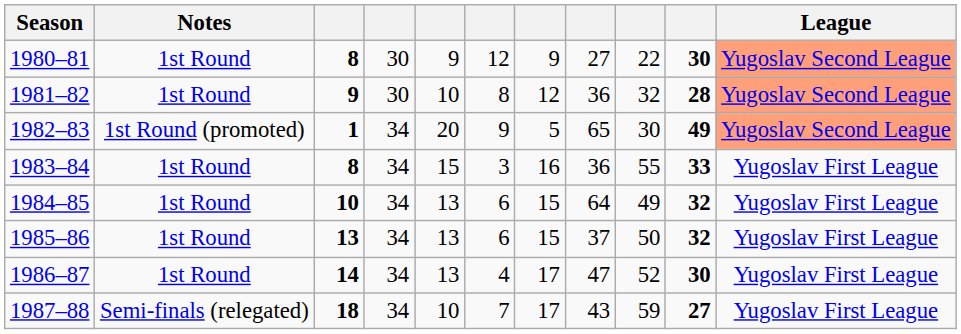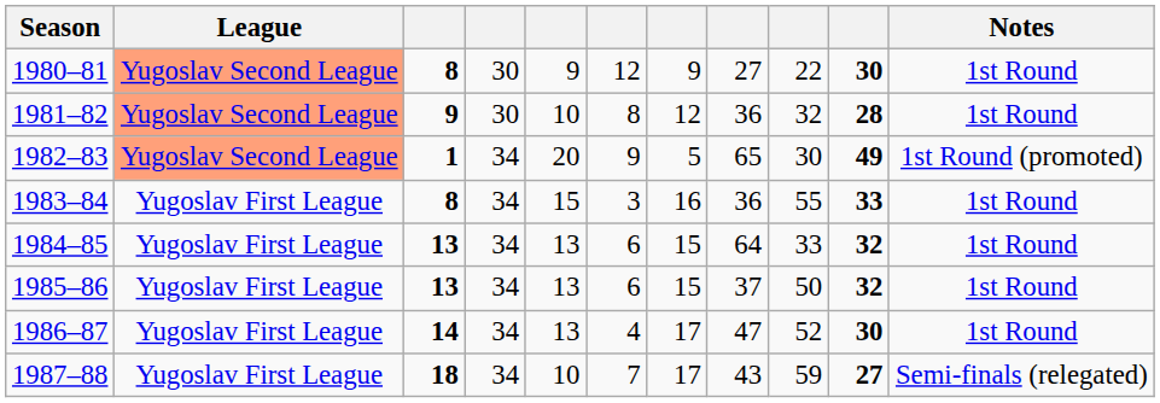columns swapped: League <-> Notes
1984–85 | column 3: 10 -> 13
1984–85 | column 9: 49 -> 33
